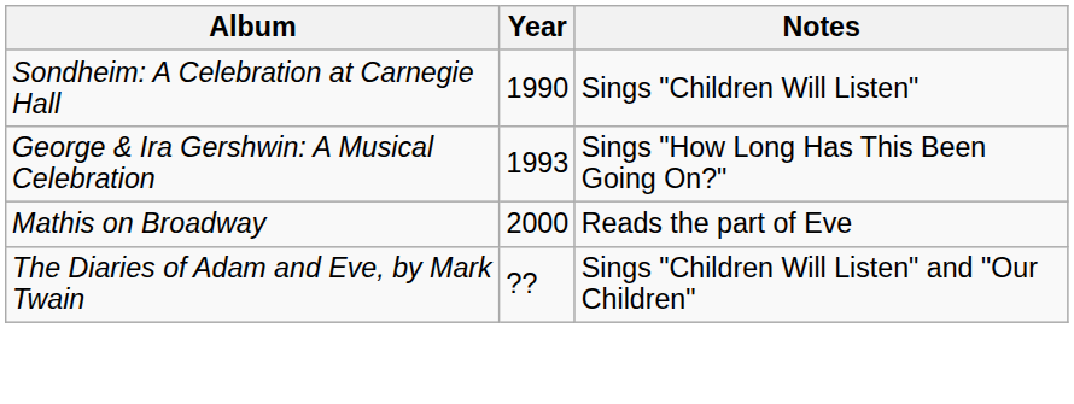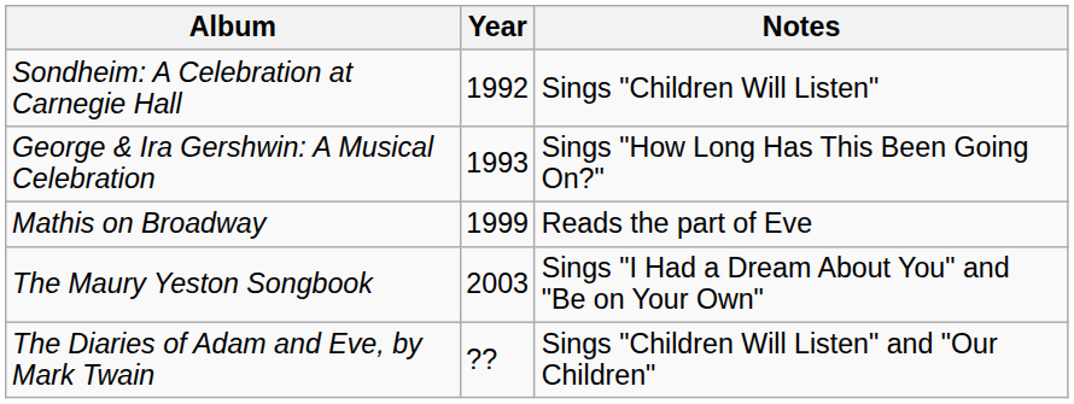Sondheim: A Celebration at Carnegie Hall | Year: 1990 -> 1992
Mathis on Broadway | Year: 2000 -> 1999
+ row: The Maury Yeston Songbook | 2003 | Sings "I Had a Dream About You" and "Be on Your Own"
